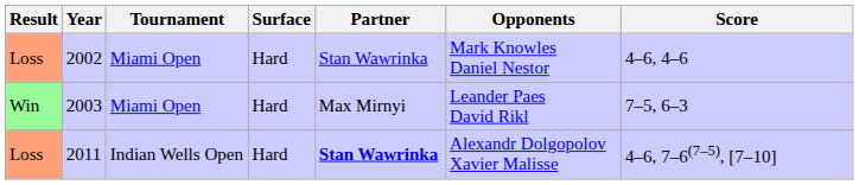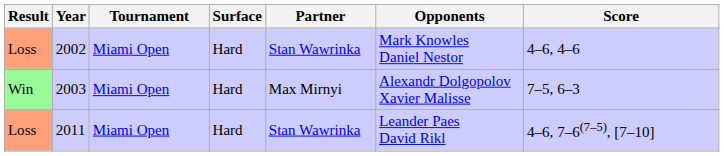2003 | Opponents: Leander Paes David Rikl -> Alexandr Dolgopolov Xavier Malisse
2011 | Tournament: Indian Wells Open -> Miami Open
2011 | Partner: bold -> normal
2011 | Opponents: Alexandr Dolgopolov Xavier Malisse -> Leander Paes David Rikl
